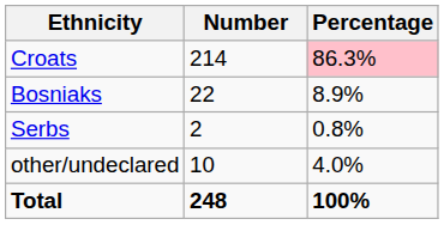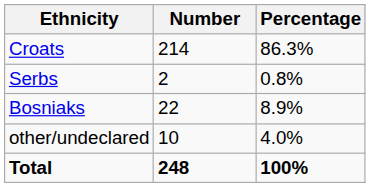Croats | Percentage: pink background -> no background
rows swapped: Bosniaks <-> Serbs
